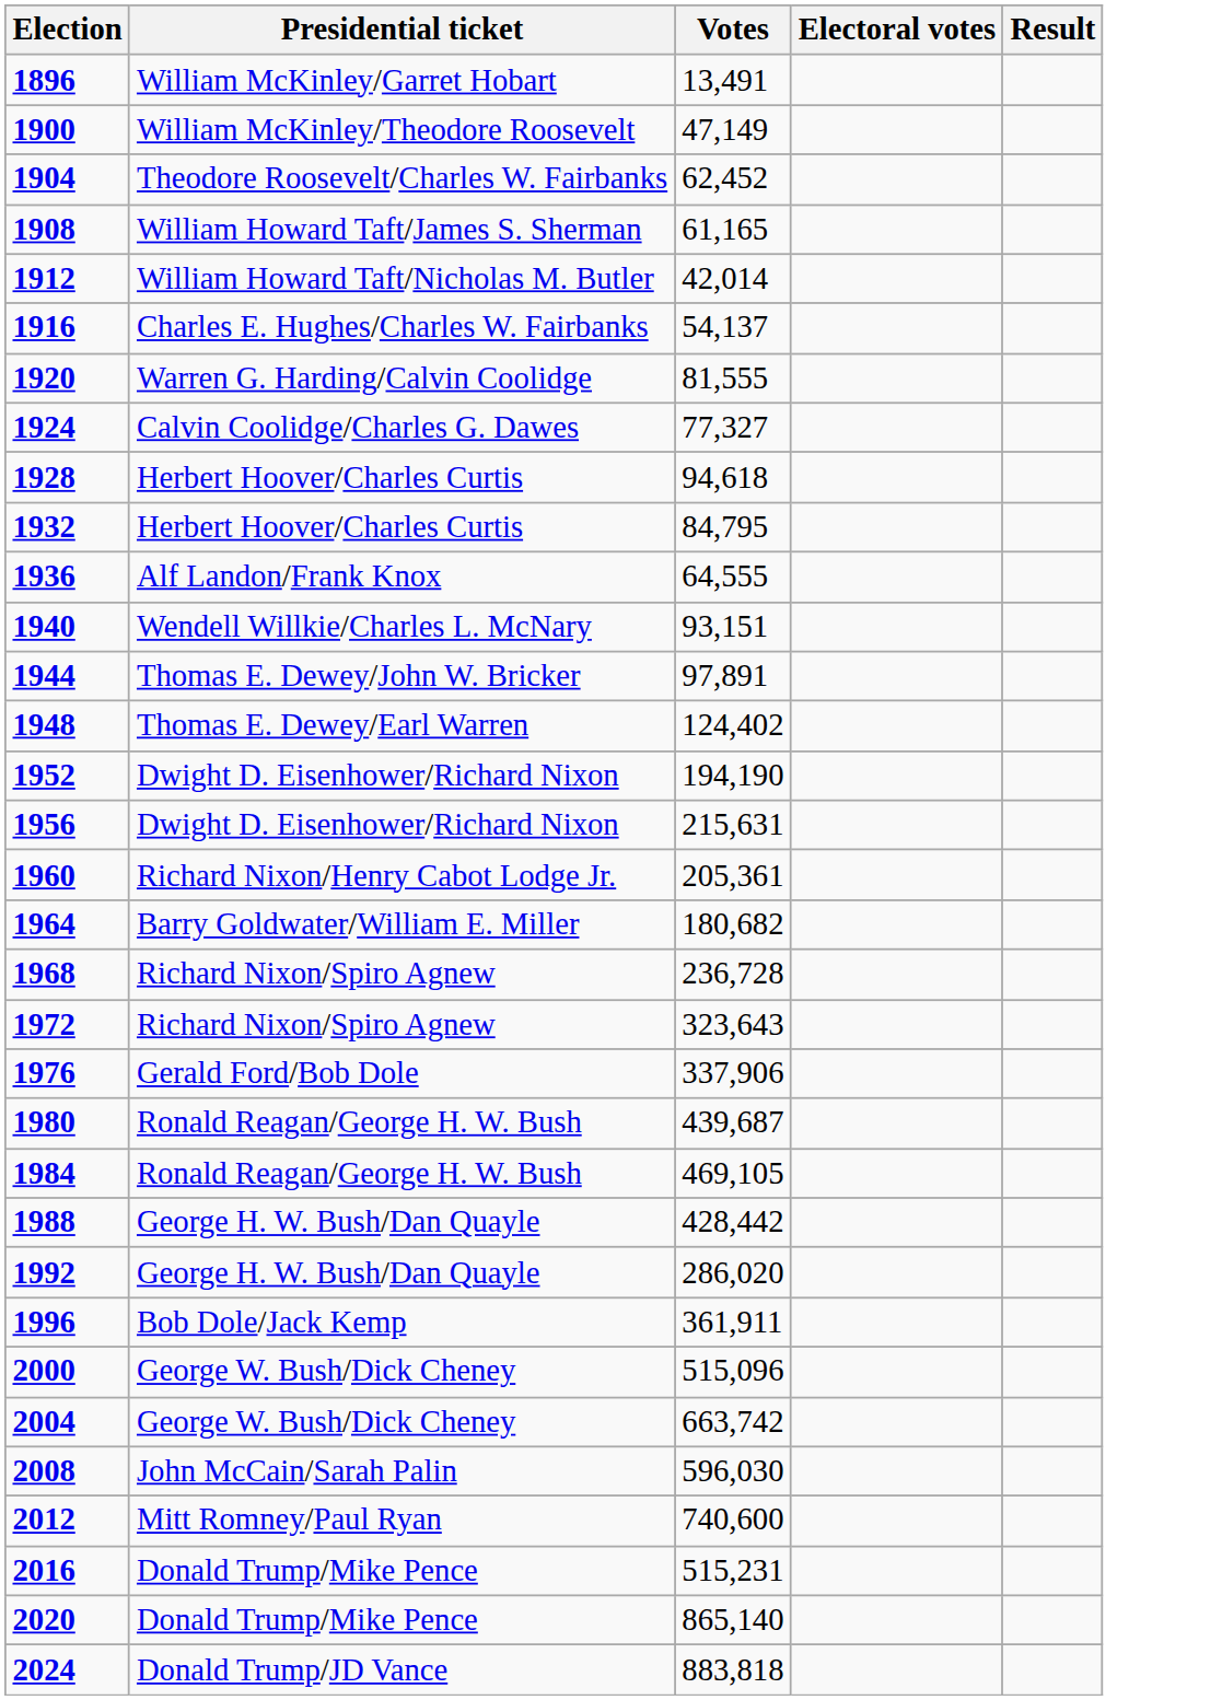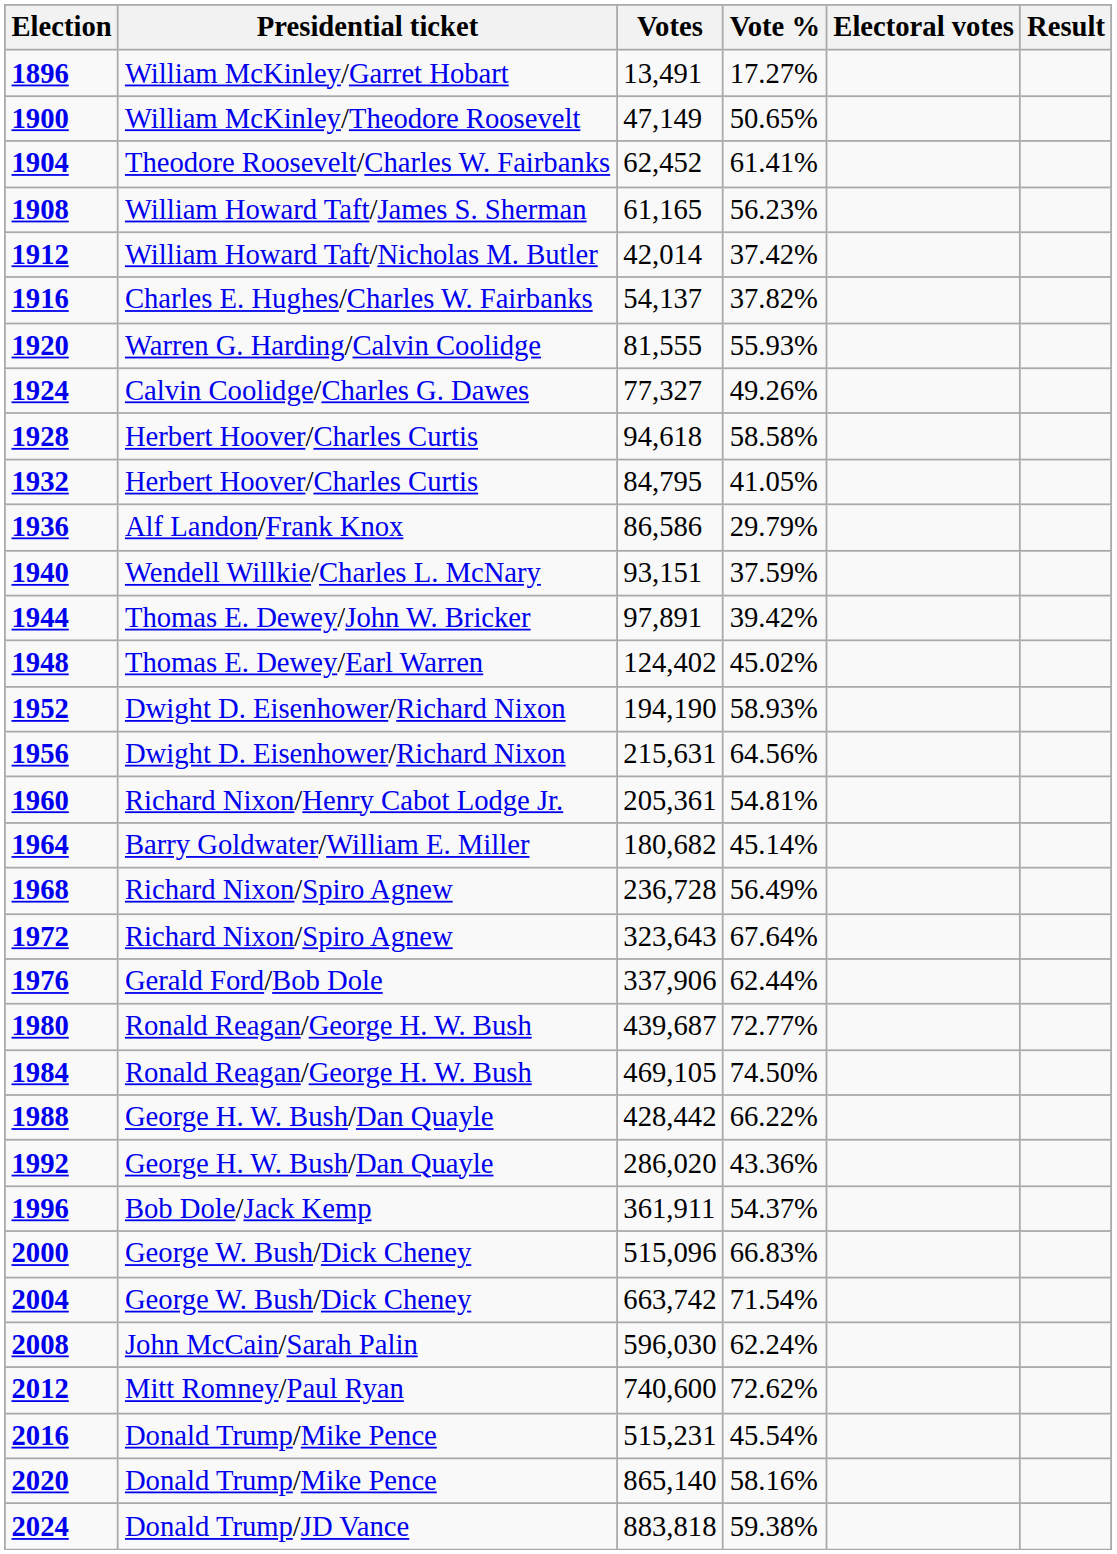+ column: Vote % | 17.27% | 50.65% | 61.41% | 56.23% | 37.42% | 37.82% | 55.93% | 49.26% | 58.58% | 41.05% | 29.79% | 37.59% | 39.42% | 45.02% | 58.93% | 64.56% | 54.81% | 45.14% | 56.49% | 67.64% | 62.44% | 72.77% | 74.50% | 66.22% | 43.36% | 54.37% | 66.83% | 71.54% | 62.24% | 72.62% | 45.54% | 58.16% | 59.38%
1936 | Votes: 64,555 -> 86,586
